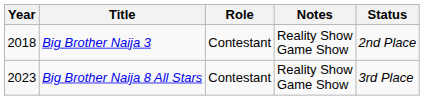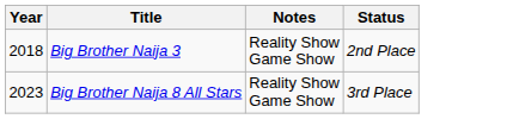- column: Role | Contestant | Contestant
